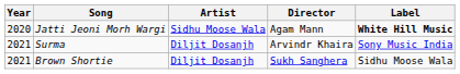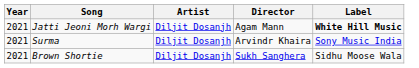Jatti Jeoni Morh Wargi | Year: 2020 -> 2021
Jatti Jeoni Morh Wargi | Artist: Sidhu Moose Wala -> Diljit Dosanjh
